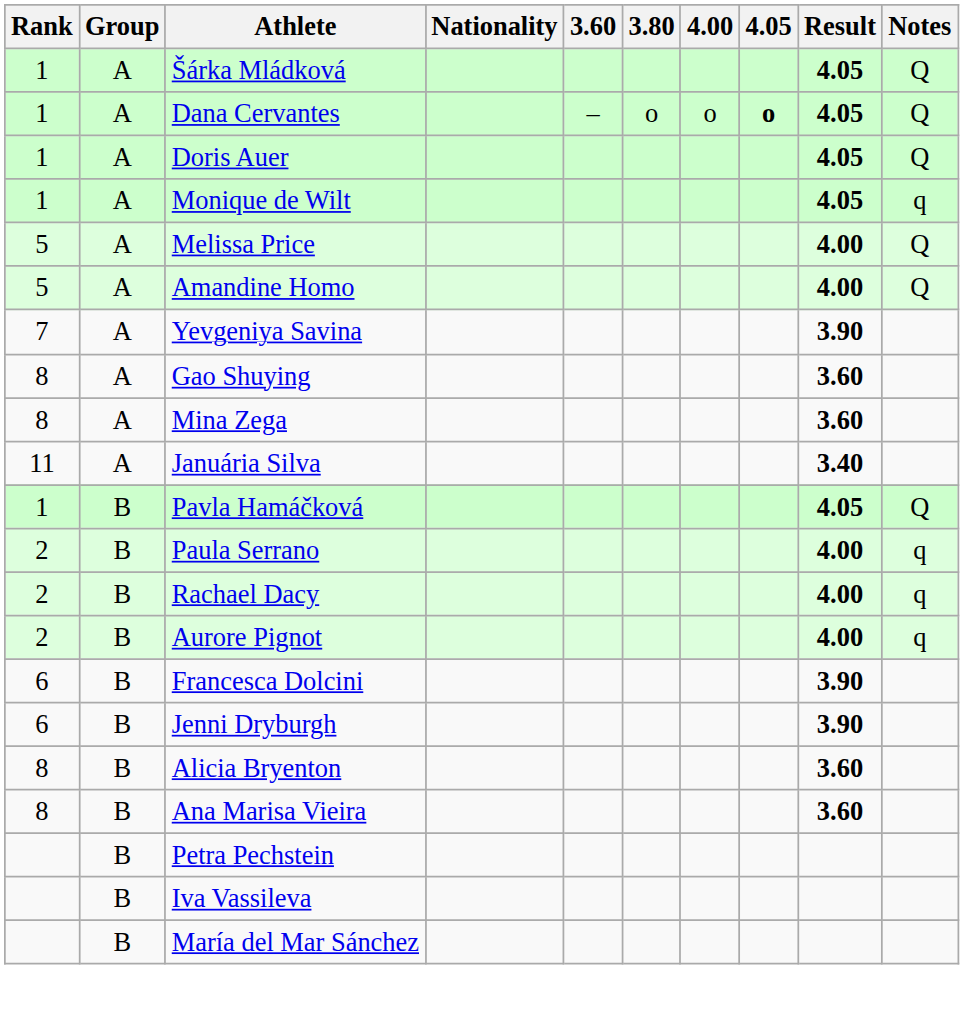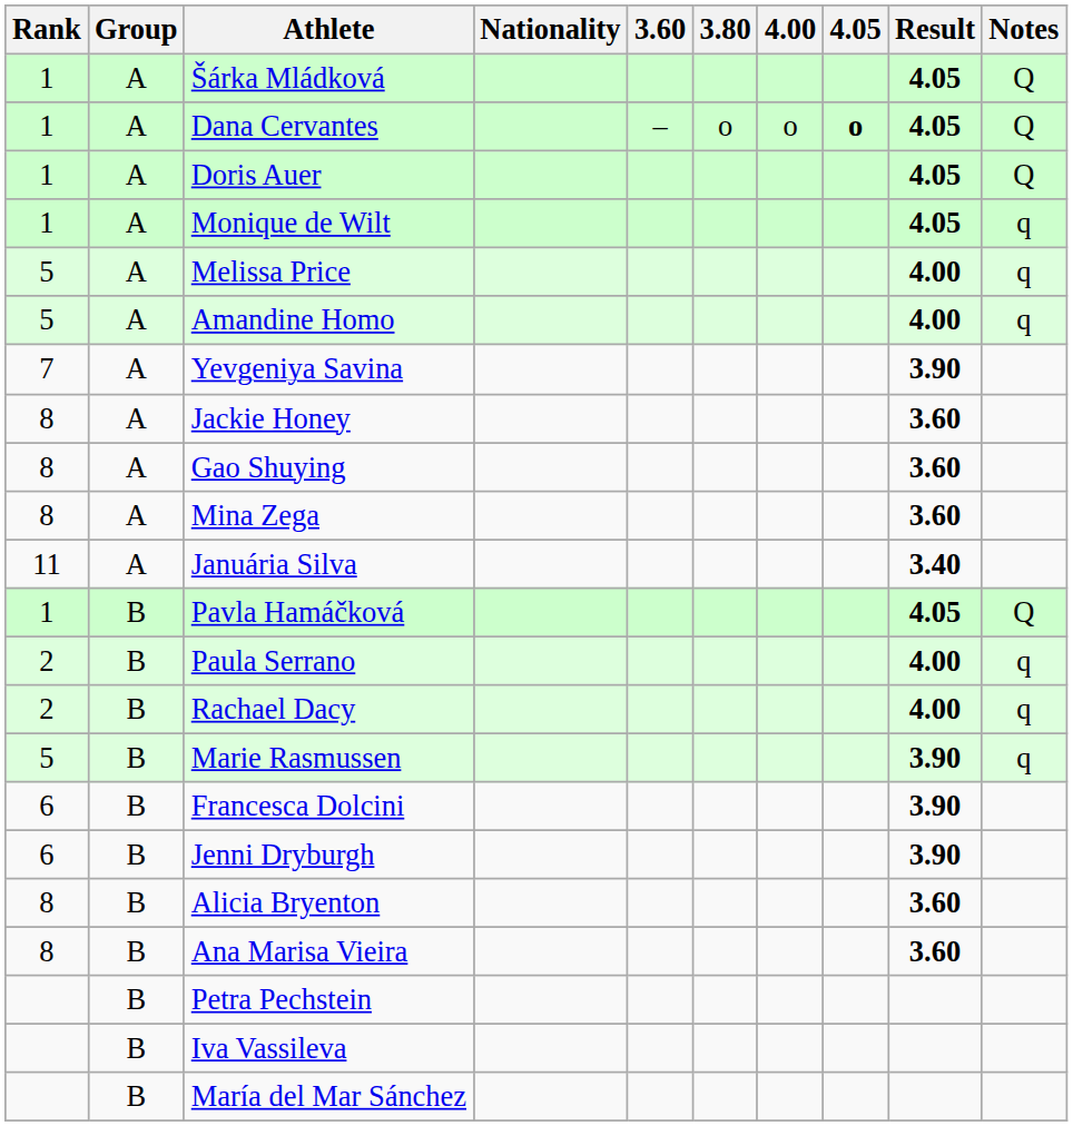Melissa Price | Notes: Q -> q
Amandine Homo | Notes: Q -> q
+ row: 8 | A | Jackie Honey | 3.60
- row: 2 | B | Aurore Pignot | 4.00 | q
+ row: 5 | B | Marie Rasmussen | 3.90 | q
